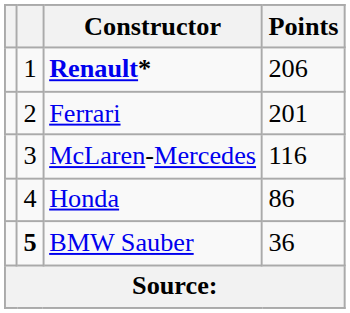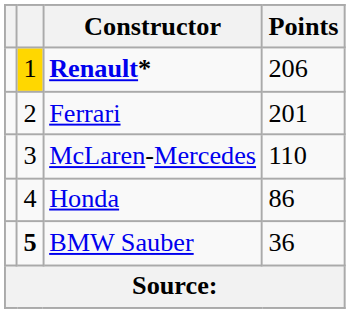Renault* | column 2: no background -> gold background
McLaren-Mercedes | Points: 116 -> 110
